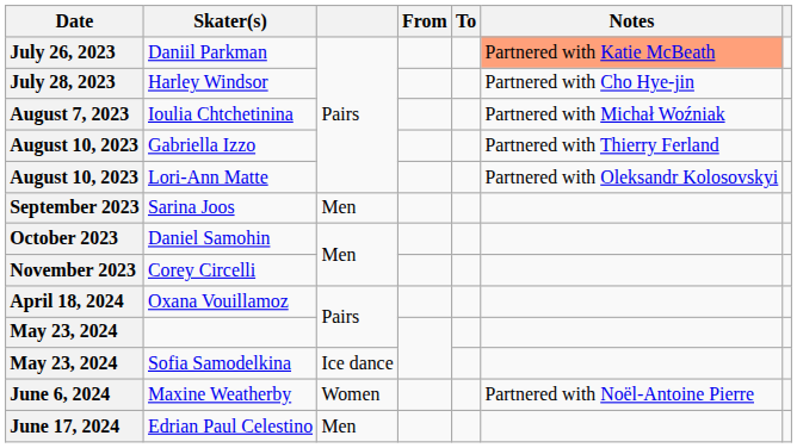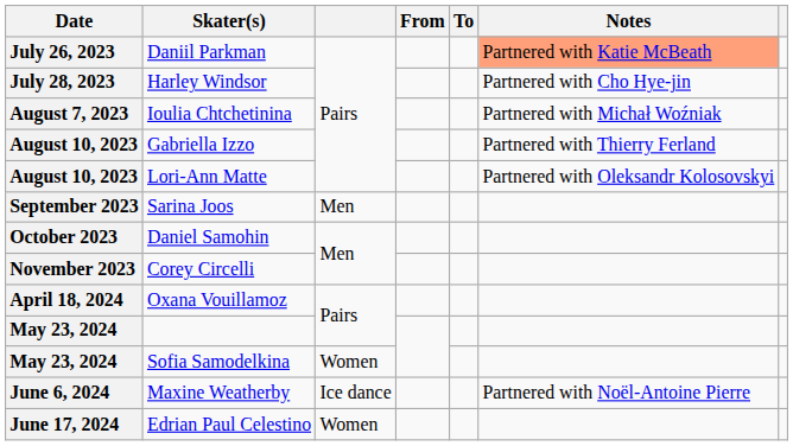Sofia Samodelkina | column 3: Ice dance -> Women
Maxine Weatherby | column 3: Women -> Ice dance
Edrian Paul Celestino | column 3: Men -> Women
